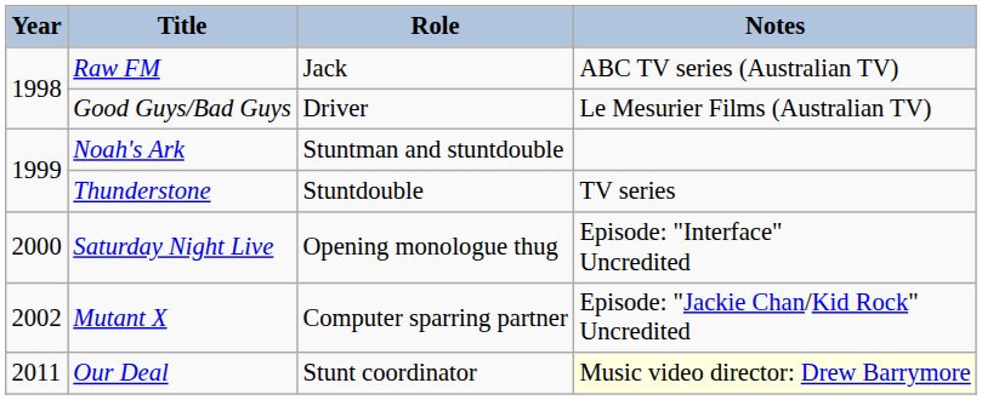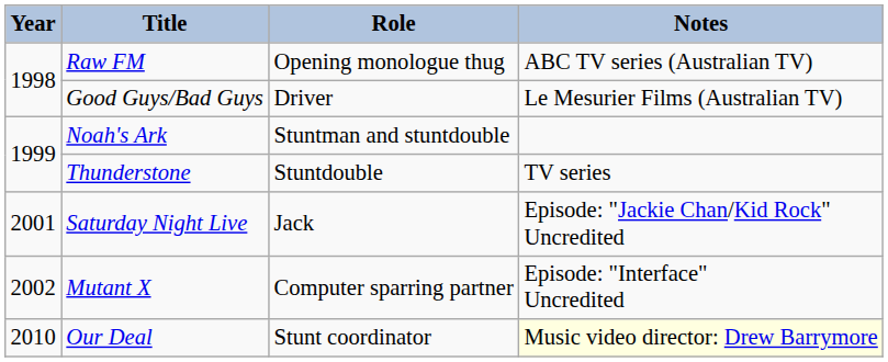Raw FM | Role: Jack -> Opening monologue thug
Saturday Night Live | Year: 2000 -> 2001
Saturday Night Live | Role: Opening monologue thug -> Jack
Saturday Night Live | Notes: Episode: "Interface" Uncredited -> Episode: "Jackie Chan/Kid Rock" Uncredited
Mutant X | Notes: Episode: "Jackie Chan/Kid Rock" Uncredited -> Episode: "Interface" Uncredited
Our Deal | Year: 2011 -> 2010
